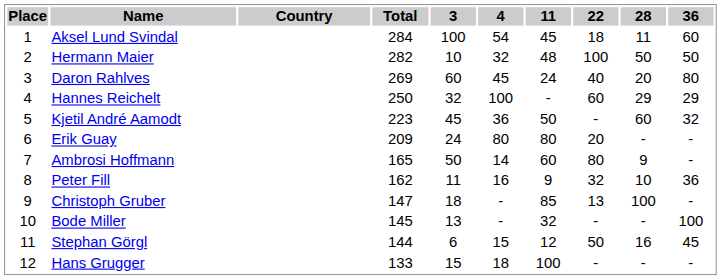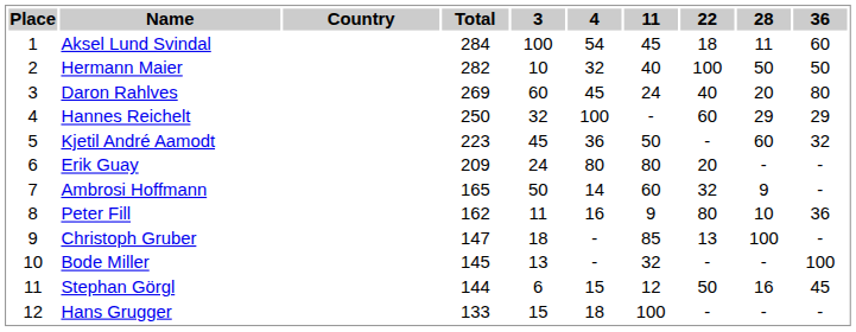Hermann Maier | 11: 48 -> 40
Ambrosi Hoffmann | 22: 80 -> 32
Peter Fill | 22: 32 -> 80
